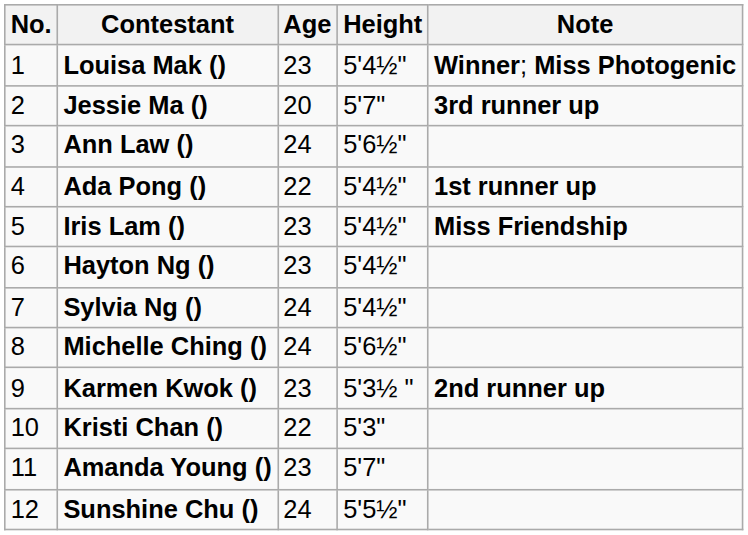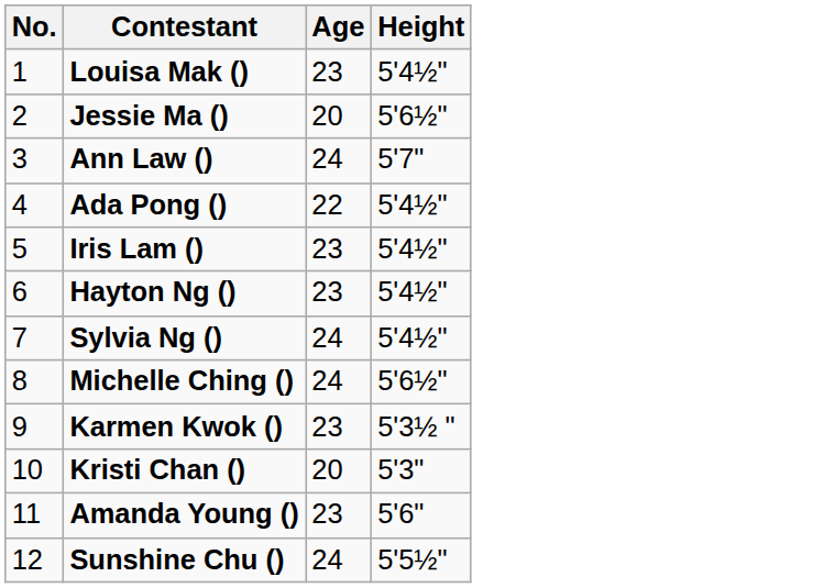- column: Note | Winner; Miss Photogenic | 3rd runner up | 1st runner up | Miss Friendship | 2nd runner up
Jessie Ma () | Height: 5'7" -> 5'6½"
Ann Law () | Height: 5'6½" -> 5'7"
Kristi Chan () | Age: 22 -> 20
Amanda Young () | Height: 5'7" -> 5'6"
